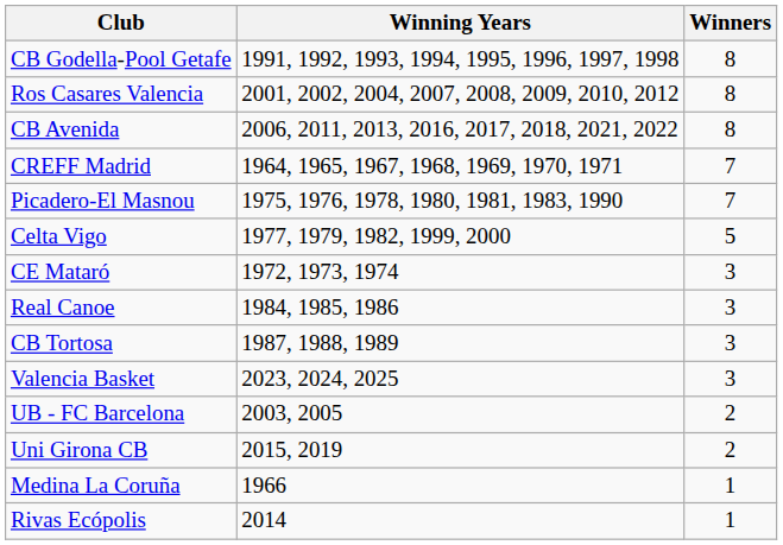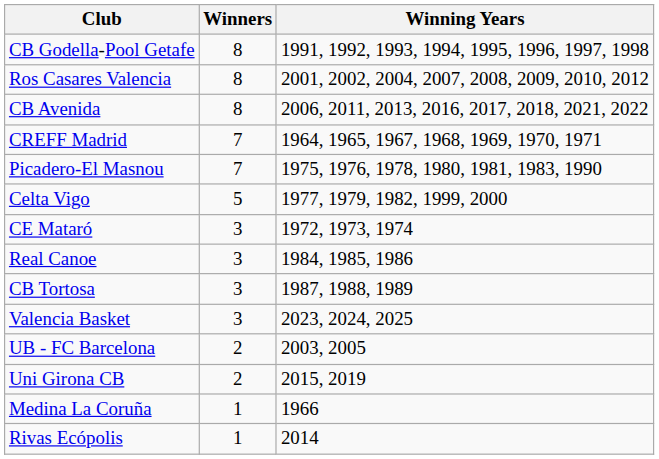columns swapped: Winners <-> Winning Years
